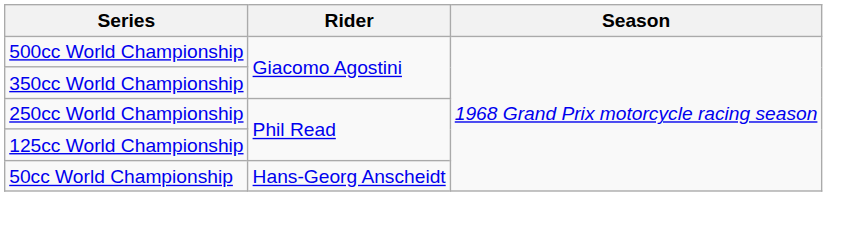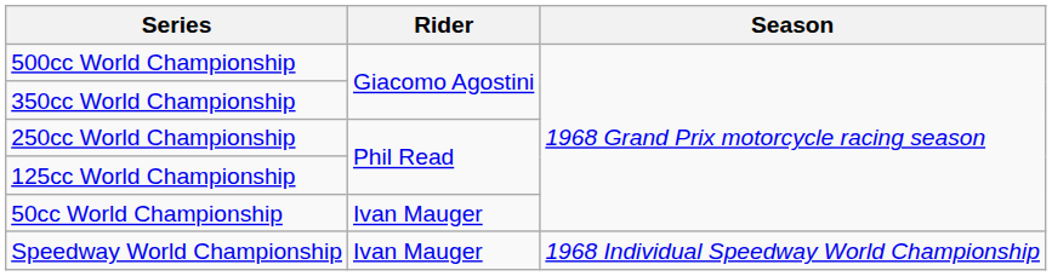50cc World Championship | Rider: Hans-Georg Anscheidt -> Ivan Mauger
+ row: Speedway World Championship | Ivan Mauger | 1968 Individual Speedway World Championship
